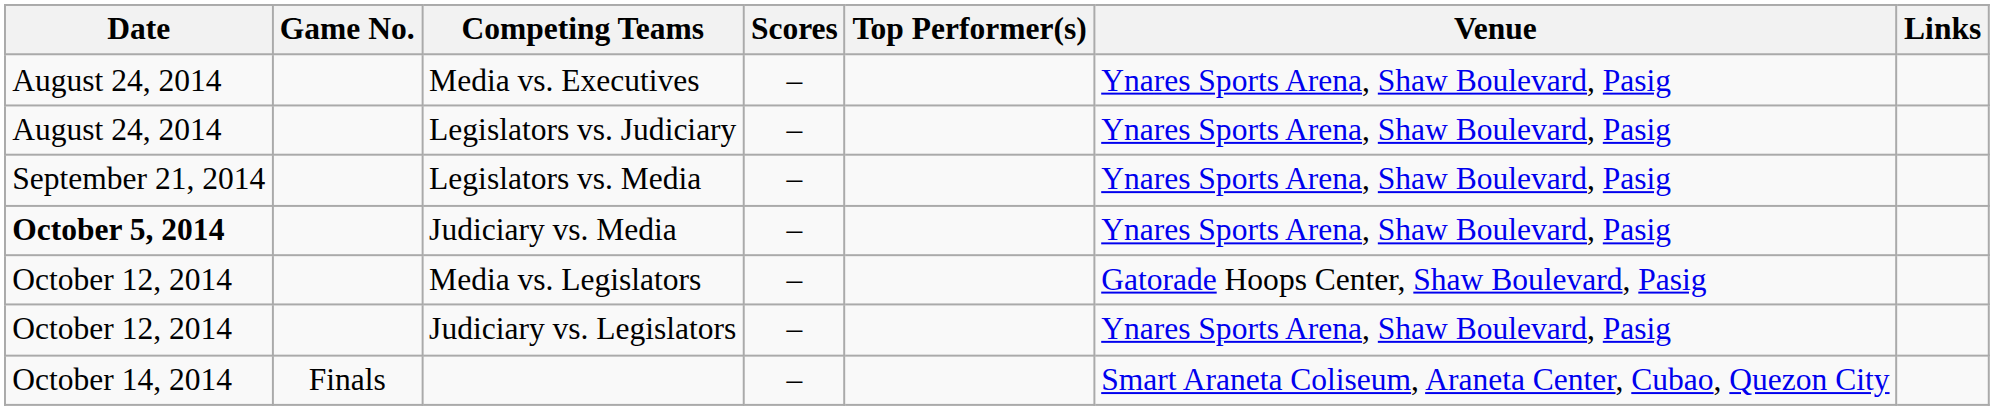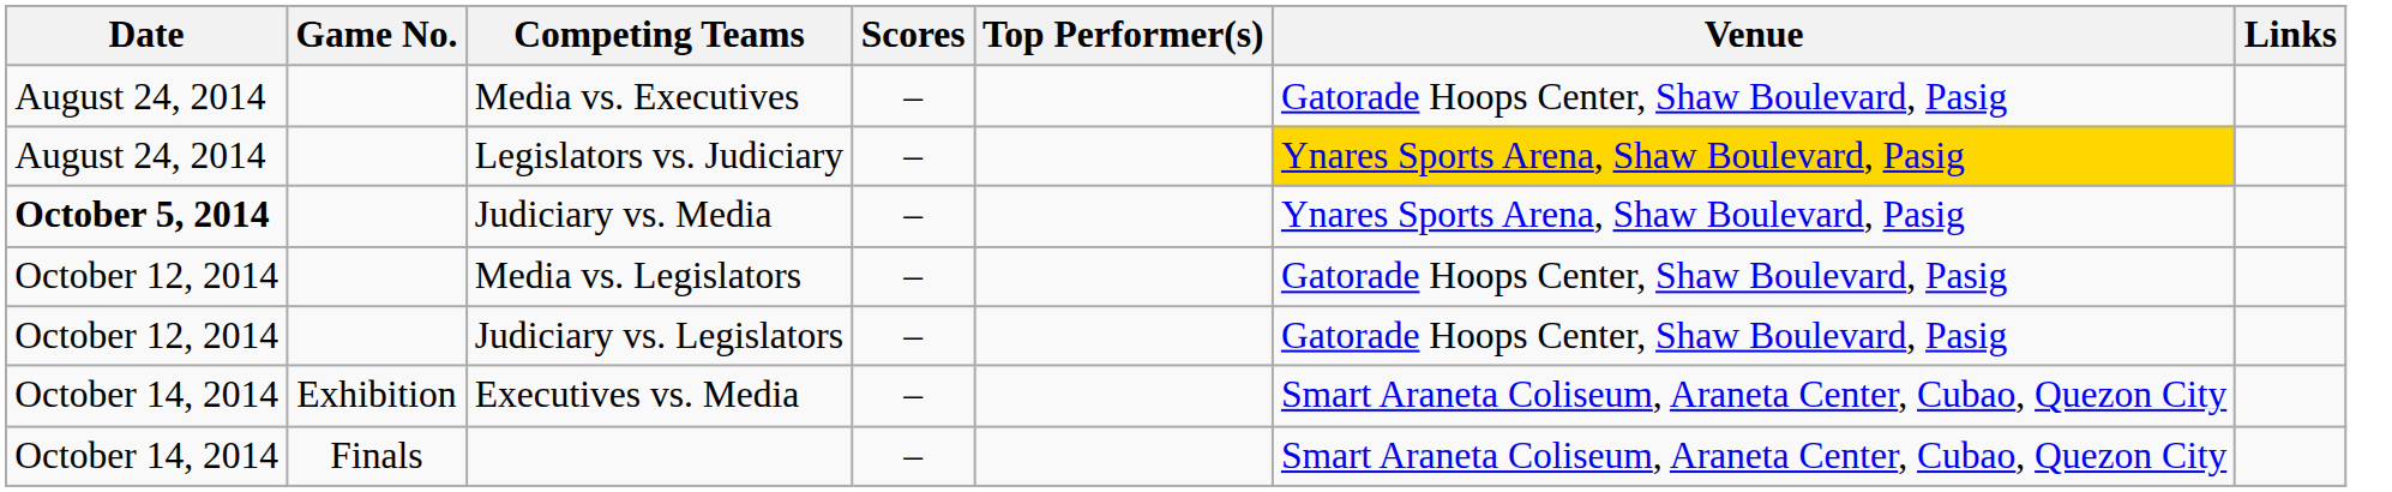Media vs. Executives | Venue: Ynares Sports Arena, Shaw Boulevard, Pasig -> Gatorade Hoops Center, Shaw Boulevard, Pasig
Legislators vs. Judiciary | Venue: no background -> gold background
- row: September 21, 2014 | Legislators vs. Media | – | Ynares Sports Arena, Shaw Boulevard, Pasig
Judiciary vs. Legislators | Venue: Ynares Sports Arena, Shaw Boulevard, Pasig -> Gatorade Hoops Center, Shaw Boulevard, Pasig
+ row: October 14, 2014 | Exhibition | Executives vs. Media | – | Smart Araneta Coliseum, Araneta Center, Cubao, Quezon City
